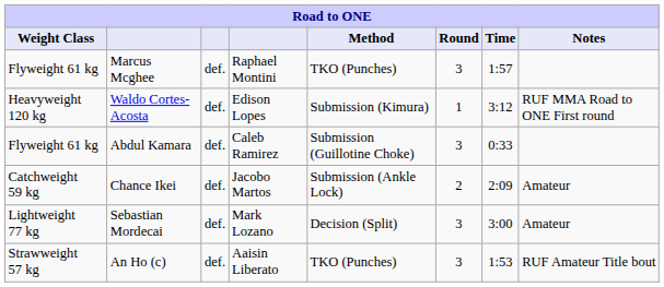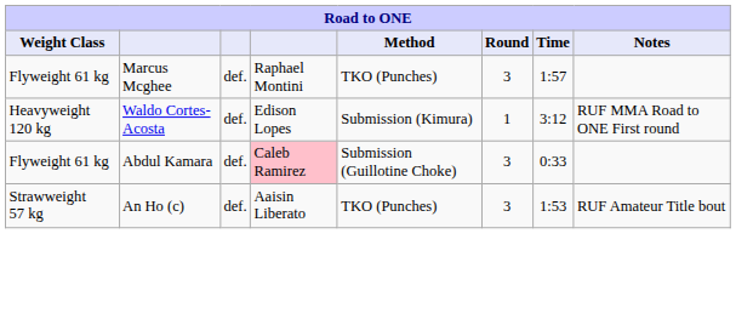Abdul Kamara | column 4: no background -> pink background
- row: Catchweight 59 kg | Chance Ikei | def. | Jacobo Martos | Submission (Ankle Lock) | 2 | 2:09 | Amateur
- row: Lightweight 77 kg | Sebastian Mordecai | def. | Mark Lozano | Decision (Split) | 3 | 3:00 | Amateur
